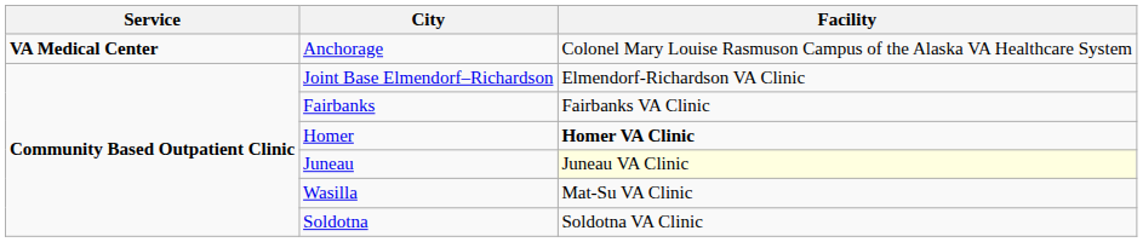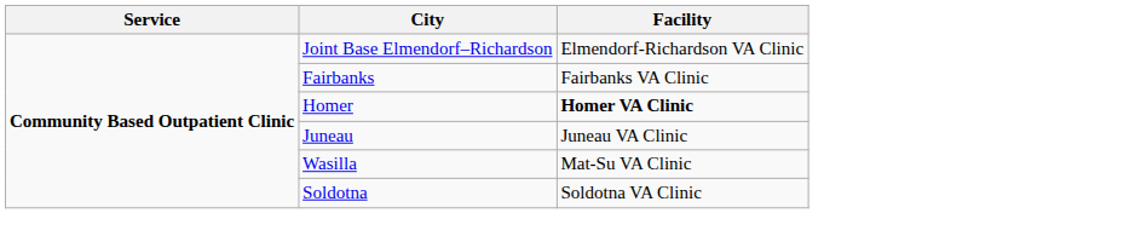- row: VA Medical Center | Anchorage | Colonel Mary Louise Rasmuson Campus of the Alaska VA Healthcare System
Juneau | Facility: lightyellow background -> no background
